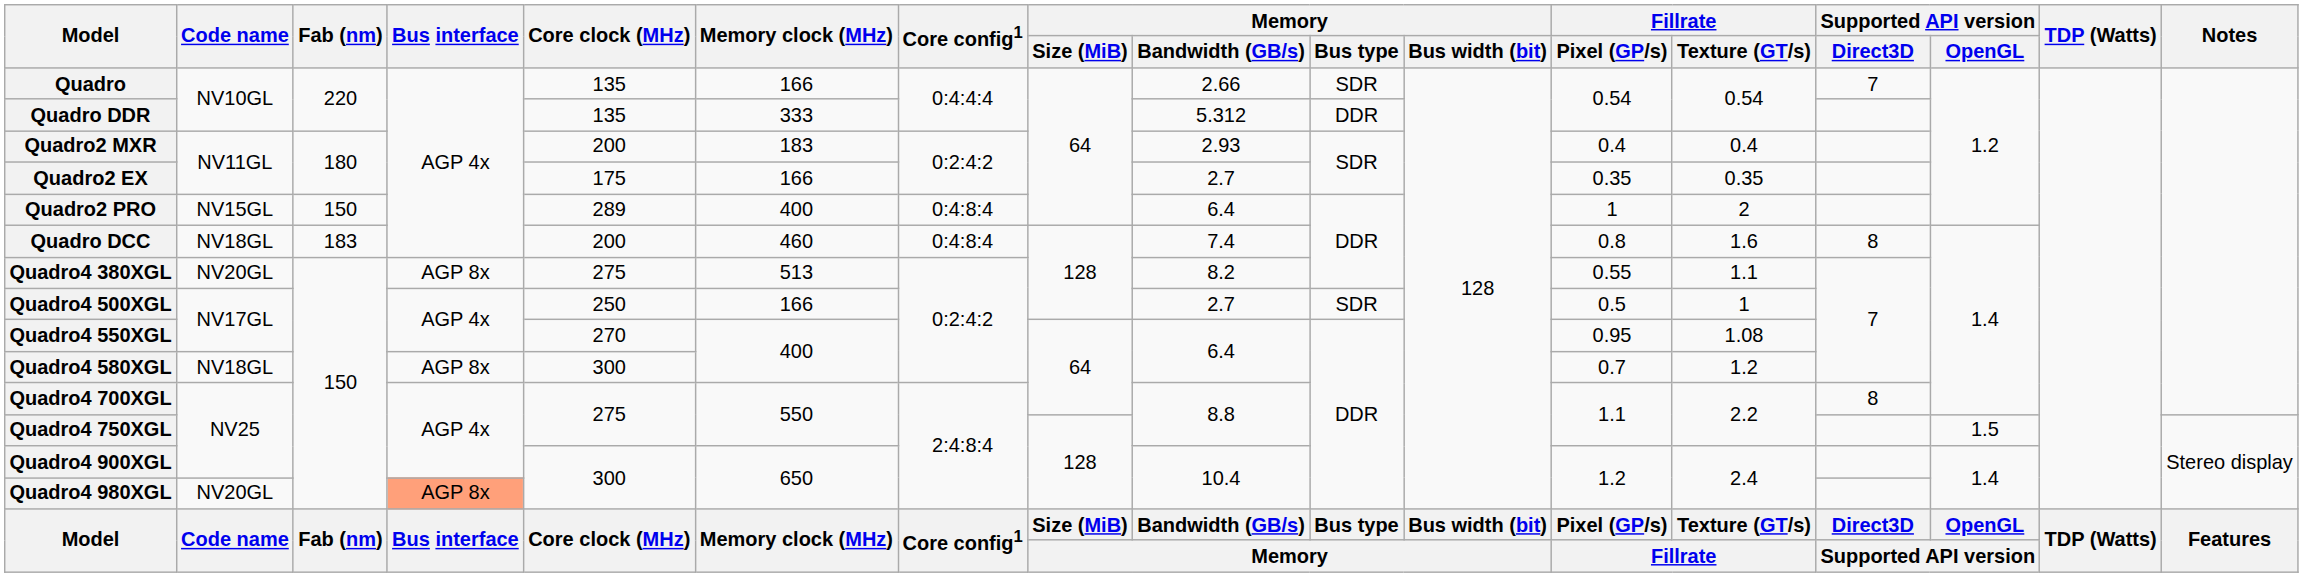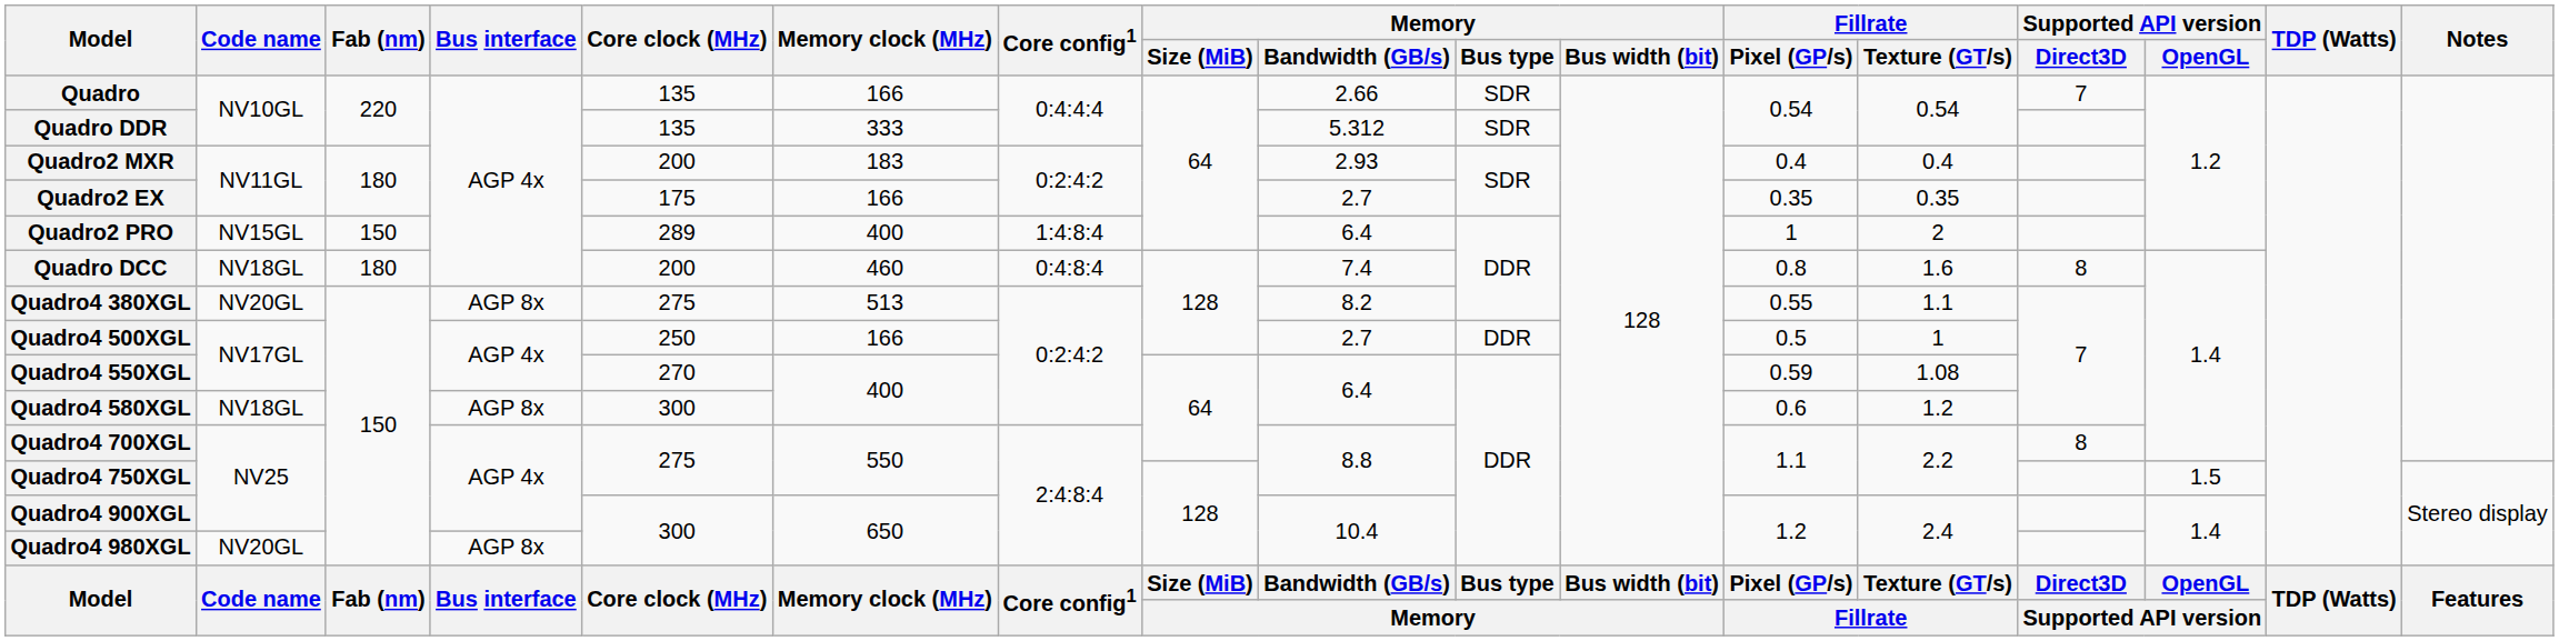Quadro DDR | Memory / Bus type: DDR -> SDR
Quadro2 PRO | Core config1: 0:4:8:4 -> 1:4:8:4
Quadro DCC | Fab (nm): 183 -> 180
Quadro4 500XGL | Memory / Bus type: SDR -> DDR
Quadro4 550XGL | Fillrate / Pixel (GP/s): 0.95 -> 0.59
Quadro4 580XGL | Fillrate / Pixel (GP/s): 0.7 -> 0.6
Quadro4 980XGL | Bus interface: lightsalmon background -> no background
